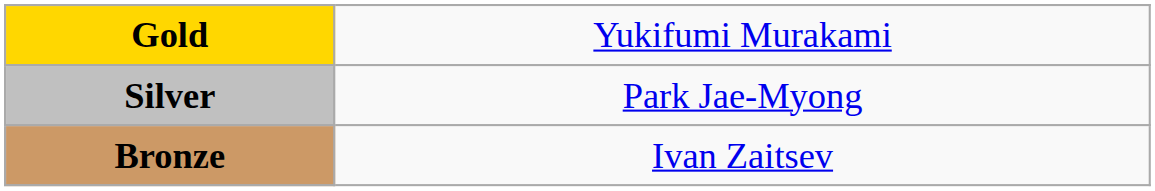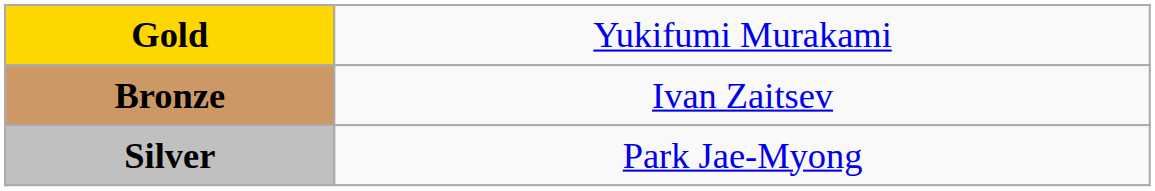rows swapped: Silver <-> Bronze
